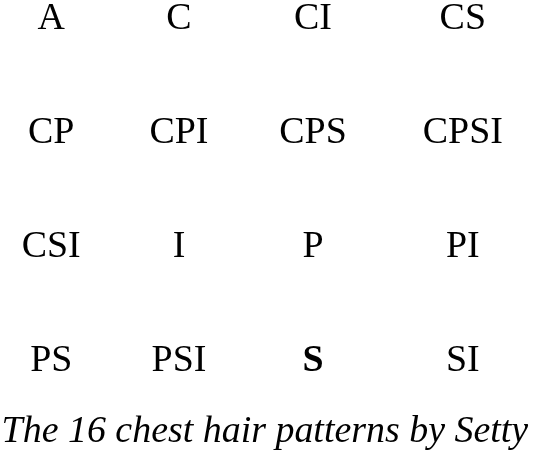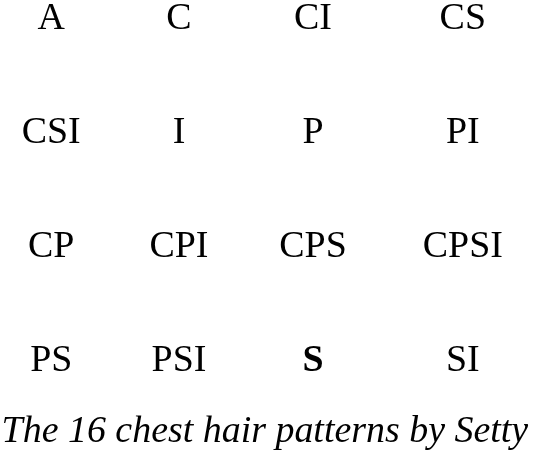rows swapped: CP <-> CSI
